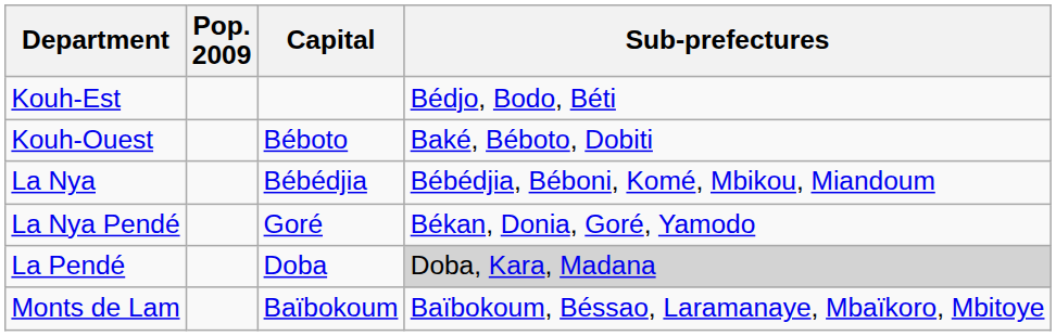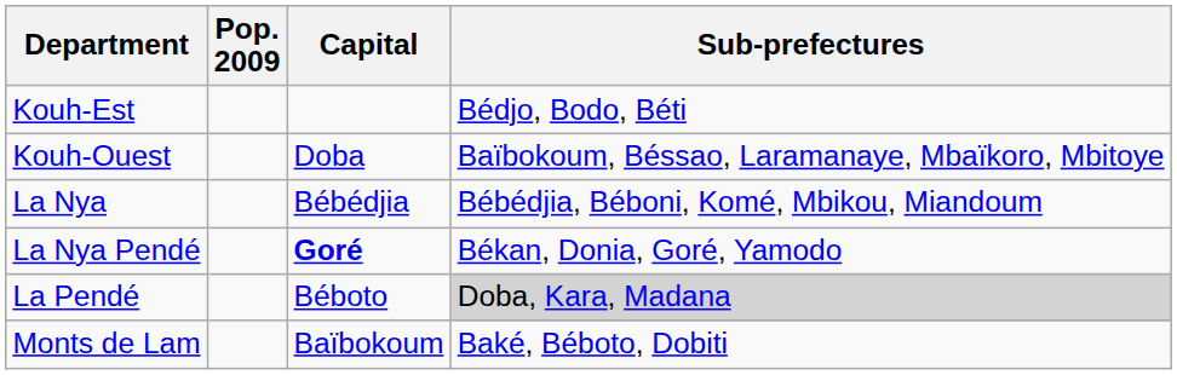Kouh-Ouest | Capital: Béboto -> Doba
Kouh-Ouest | Sub-prefectures: Baké, Béboto, Dobiti -> Baïbokoum, Béssao, Laramanaye, Mbaïkoro, Mbitoye
La Nya Pendé | Capital: normal -> bold
La Pendé | Capital: Doba -> Béboto
Monts de Lam | Sub-prefectures: Baïbokoum, Béssao, Laramanaye, Mbaïkoro, Mbitoye -> Baké, Béboto, Dobiti
